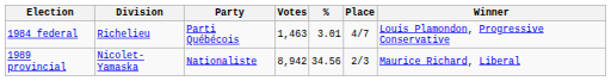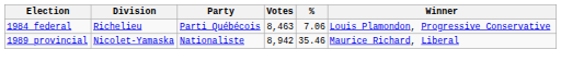- column: Place | 4/7 | 2/3
1984 federal | Votes: 1,463 -> 8,463
1984 federal | %: 3.01 -> 7.06
1989 provincial | %: 34.56 -> 35.46
